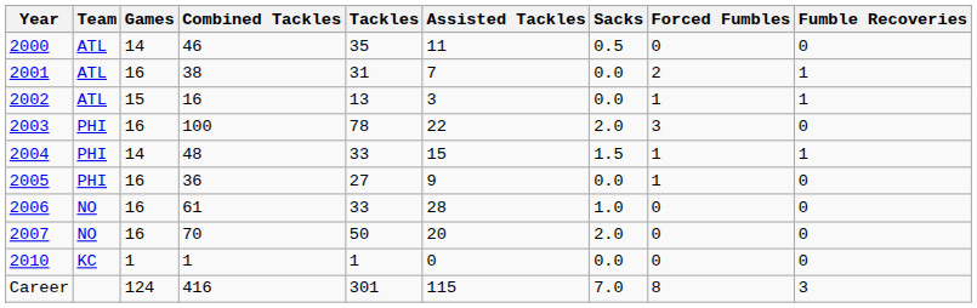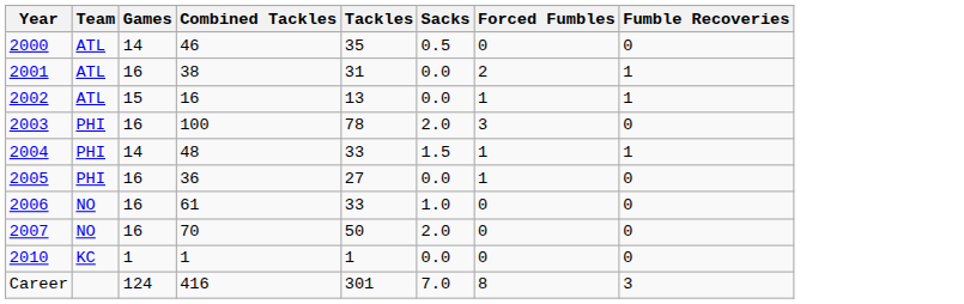- column: Assisted Tackles | 11 | 7 | 3 | 22 | 15 | 9 | 28 | 20 | 0 | 115
